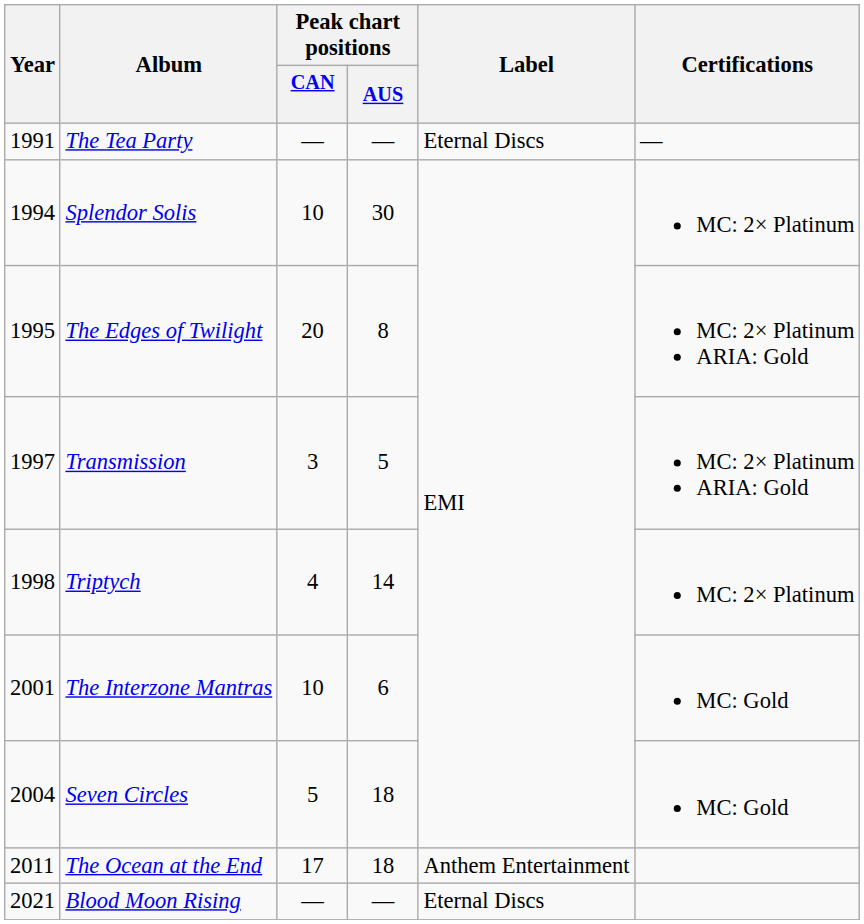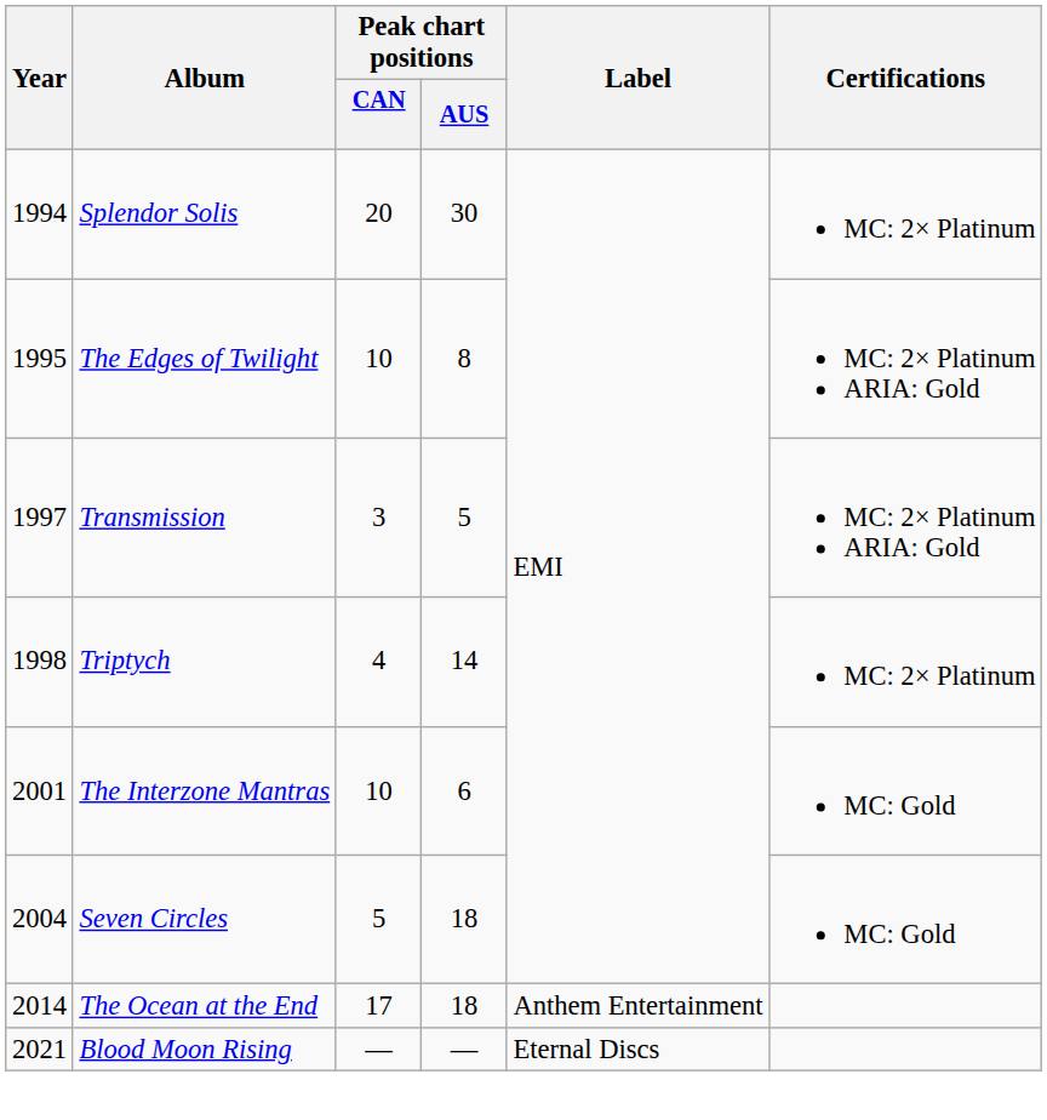- row: 1991 | The Tea Party | — | — | Eternal Discs | —
Splendor Solis | Peak chart positions / CAN: 10 -> 20
The Edges of Twilight | Peak chart positions / CAN: 20 -> 10
The Ocean at the End | Year: 2011 -> 2014
